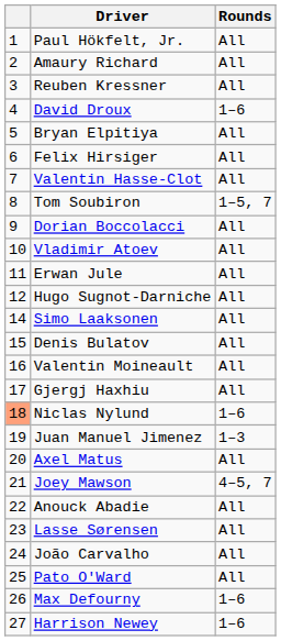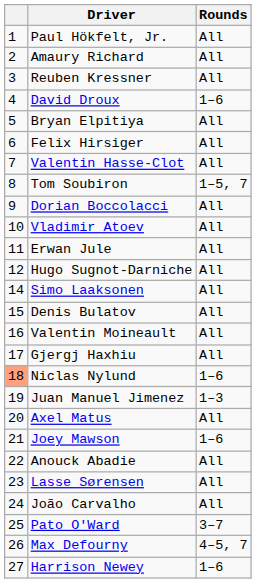Joey Mawson | Rounds: 4–5, 7 -> 1–6
Pato O'Ward | Rounds: All -> 3–7
Max Defourny | Rounds: 1–6 -> 4–5, 7
